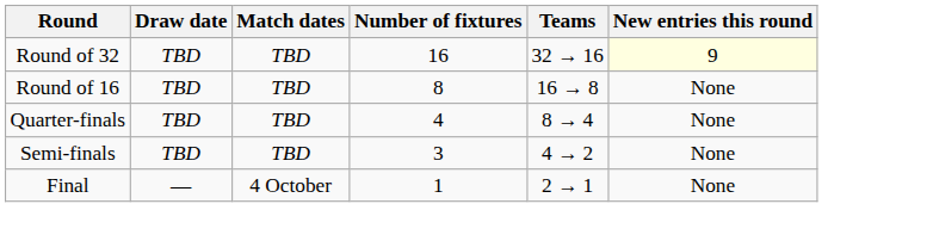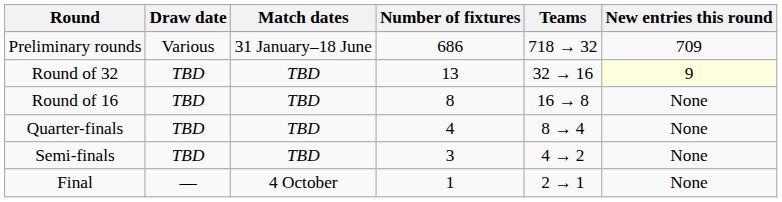+ row: Preliminary rounds | Various | 31 January–18 June | 686 | 718 → 32 | 709
Round of 32 | Number of fixtures: 16 -> 13
